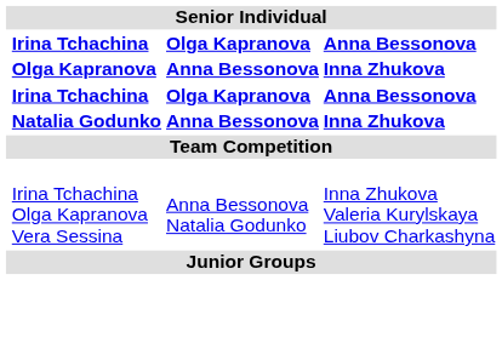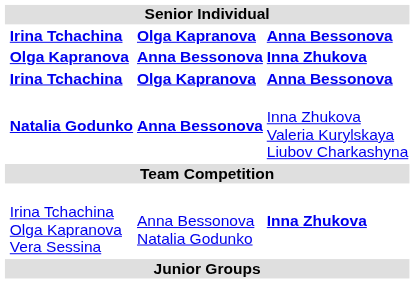Natalia Godunko | column 4: Inna Zhukova -> Inna Zhukova Valeria Kurylskaya Liubov Charkashyna
Irina Tchachina Olga Kapranova Vera Sessina | column 4: Inna Zhukova Valeria Kurylskaya Liubov Charkashyna -> Inna Zhukova
